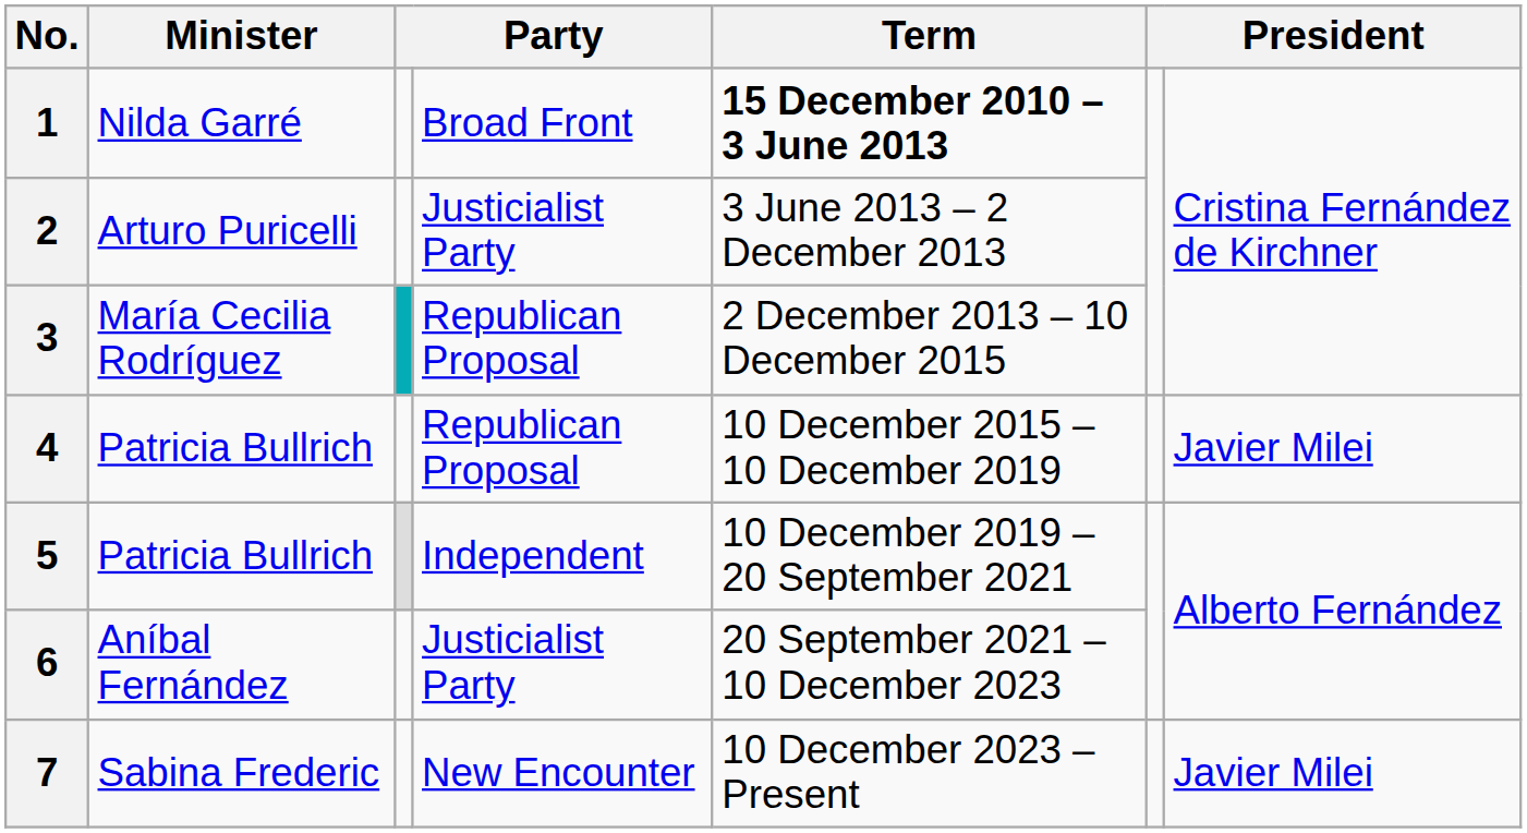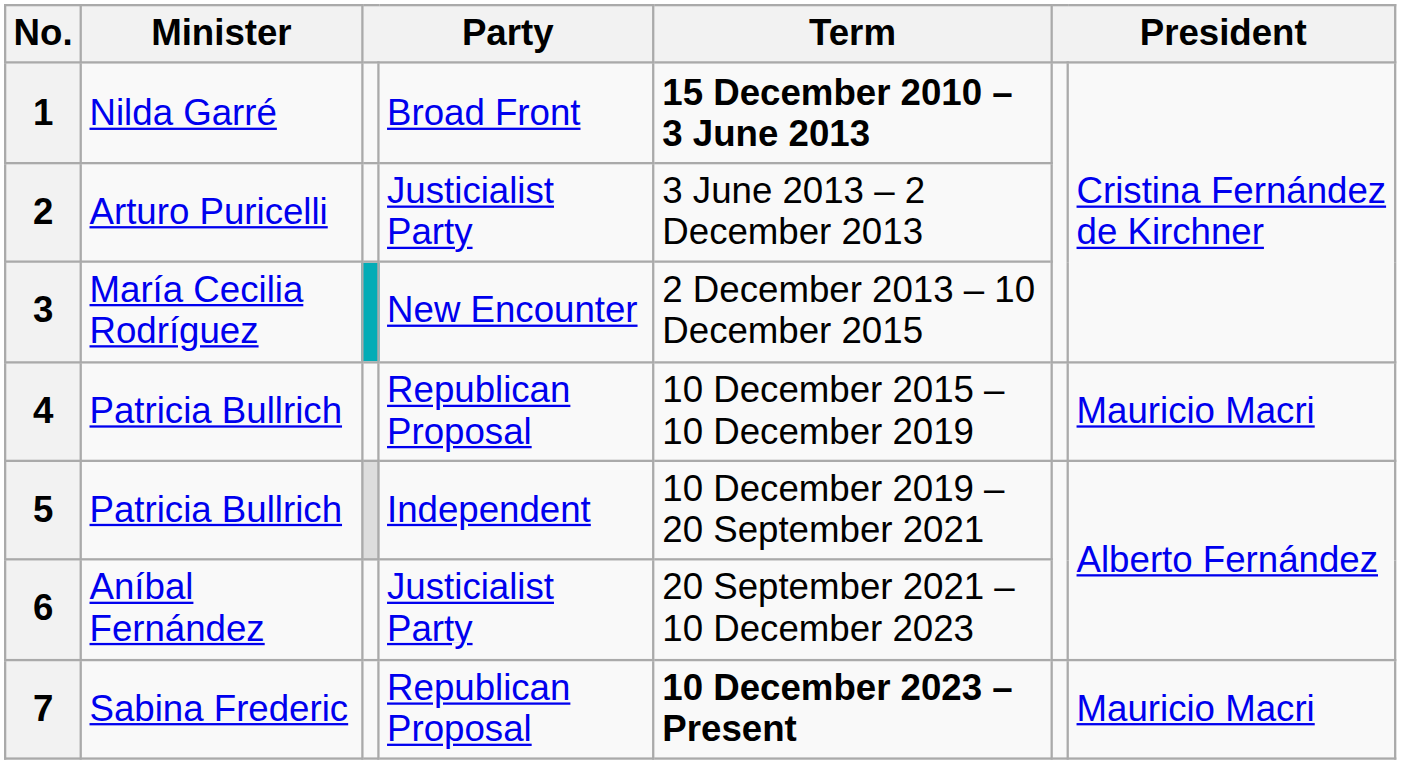3 | column 4: Republican Proposal -> New Encounter
4 | column 7: Javier Milei -> Mauricio Macri
7 | column 4: New Encounter -> Republican Proposal
7 | Term: normal -> bold
7 | column 7: Javier Milei -> Mauricio Macri
